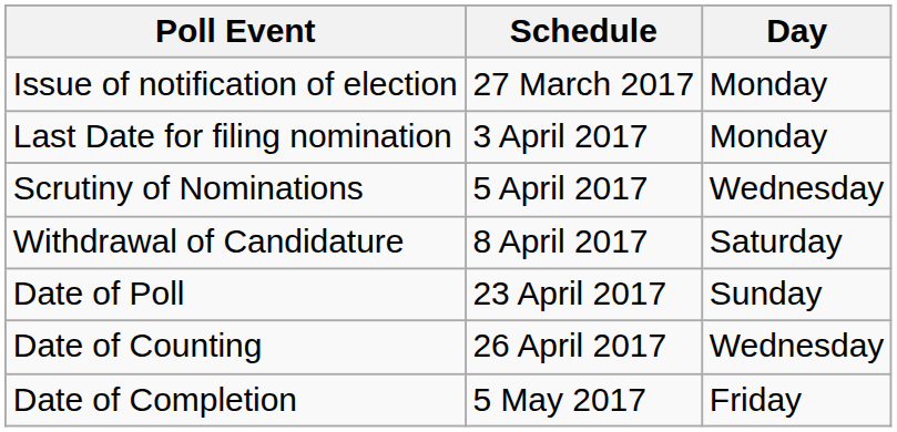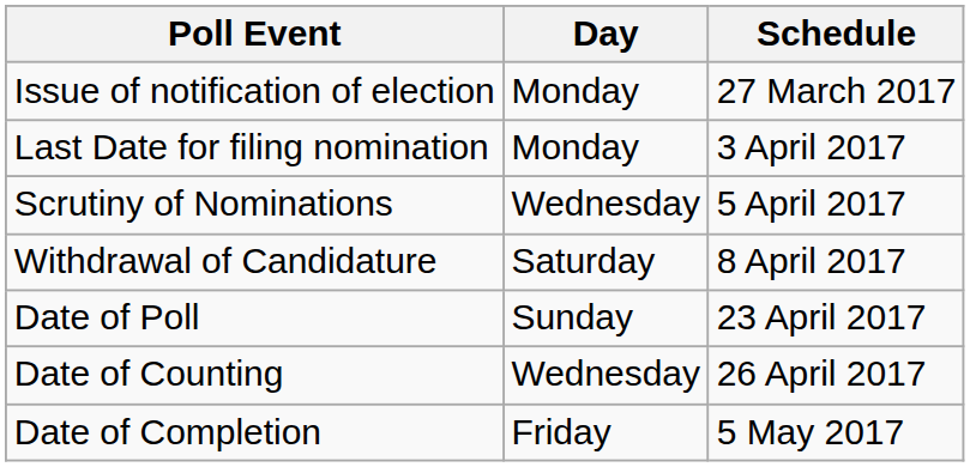columns swapped: Schedule <-> Day
